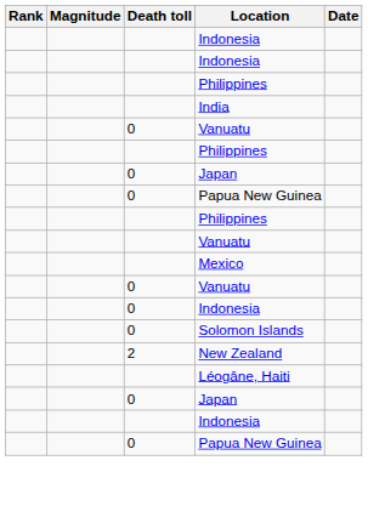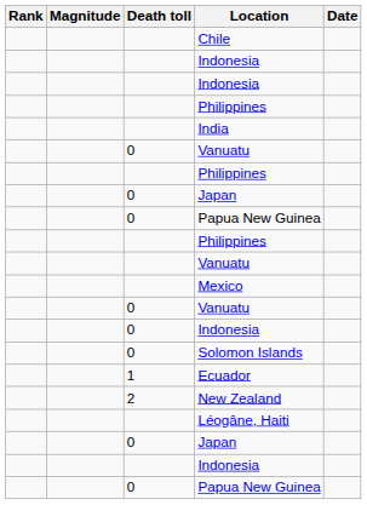+ row: Chile
+ row: 1 | Ecuador
